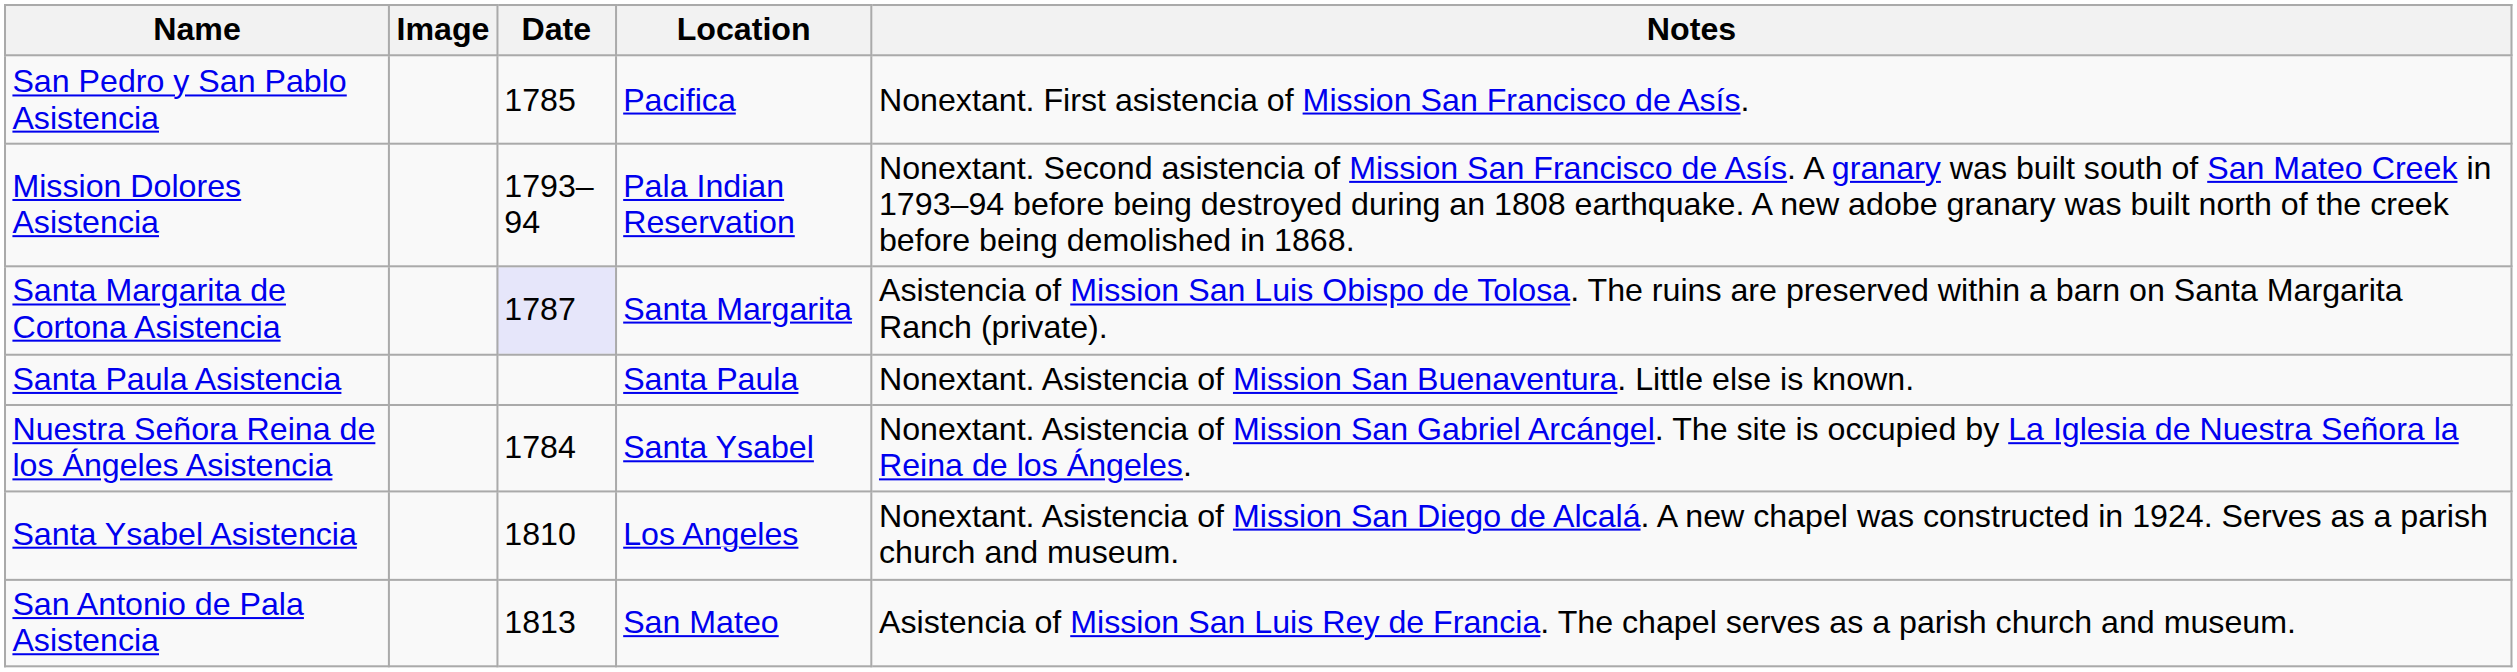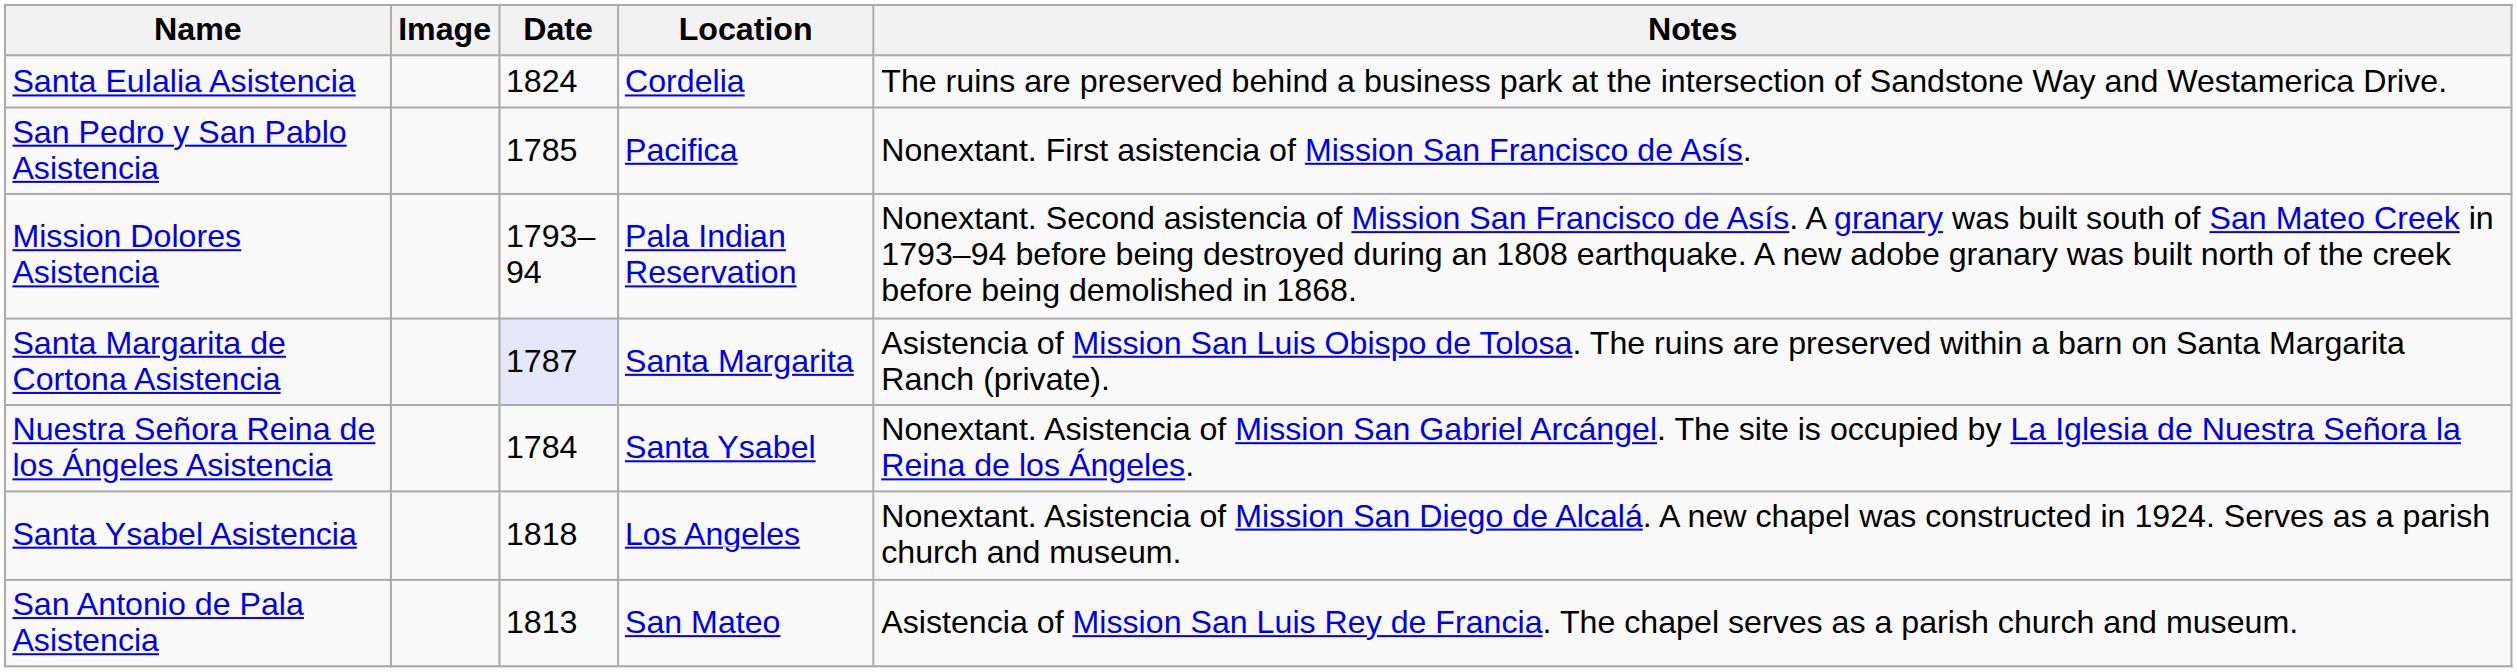+ row: Santa Eulalia Asistencia | 1824 | Cordelia | The ruins are preserved behind a business park at the intersection of Sandstone Way and Westamerica Drive.
- row: Santa Paula Asistencia | Santa Paula | Nonextant. Asistencia of Mission San Buenaventura. Little else is known.
Santa Ysabel Asistencia | Date: 1810 -> 1818
